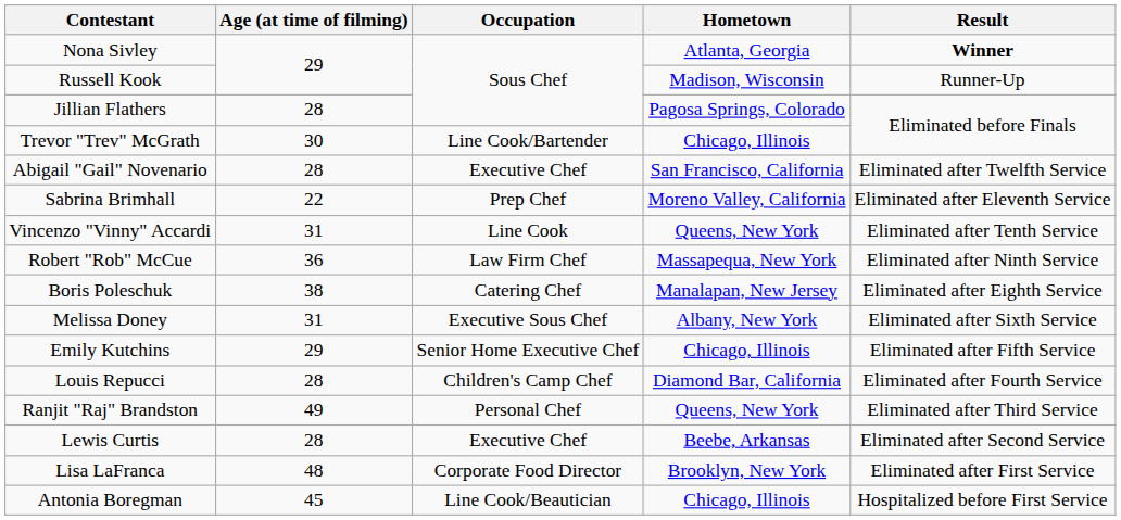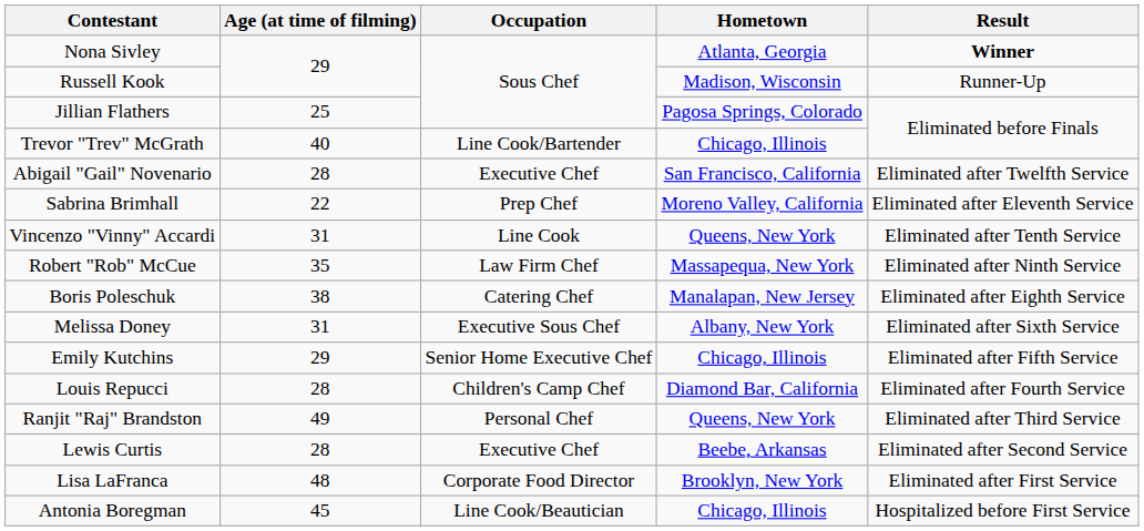Jillian Flathers | Age (at time of filming): 28 -> 25
Trevor "Trev" McGrath | Age (at time of filming): 30 -> 40
Robert "Rob" McCue | Age (at time of filming): 36 -> 35
